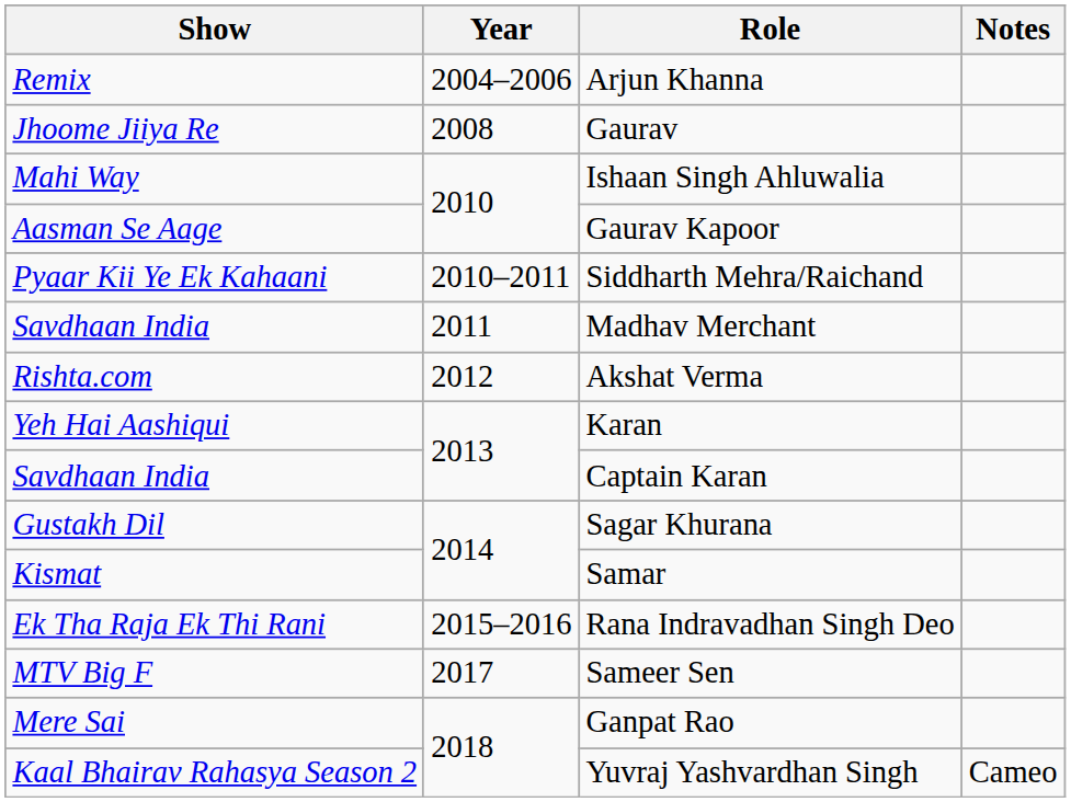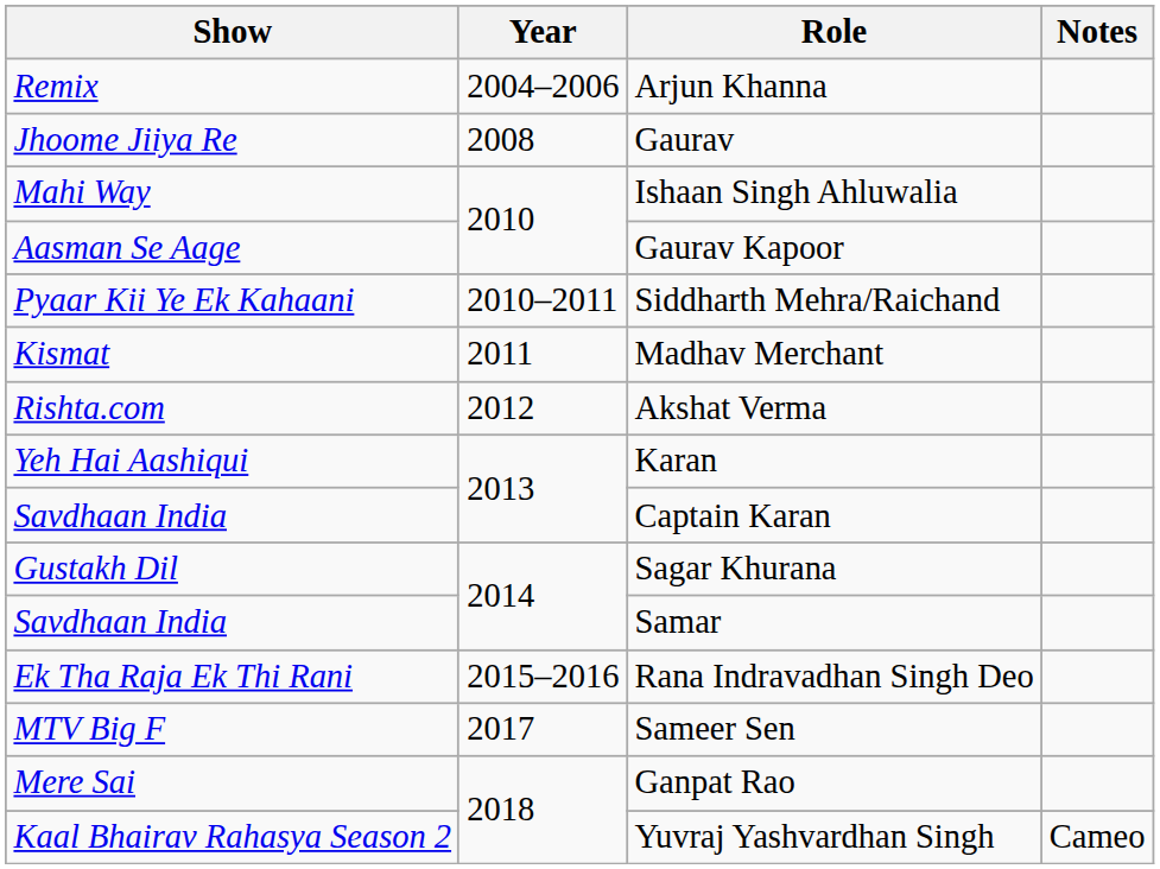Madhav Merchant | Show: Savdhaan India -> Kismat
Samar | Show: Kismat -> Savdhaan India
